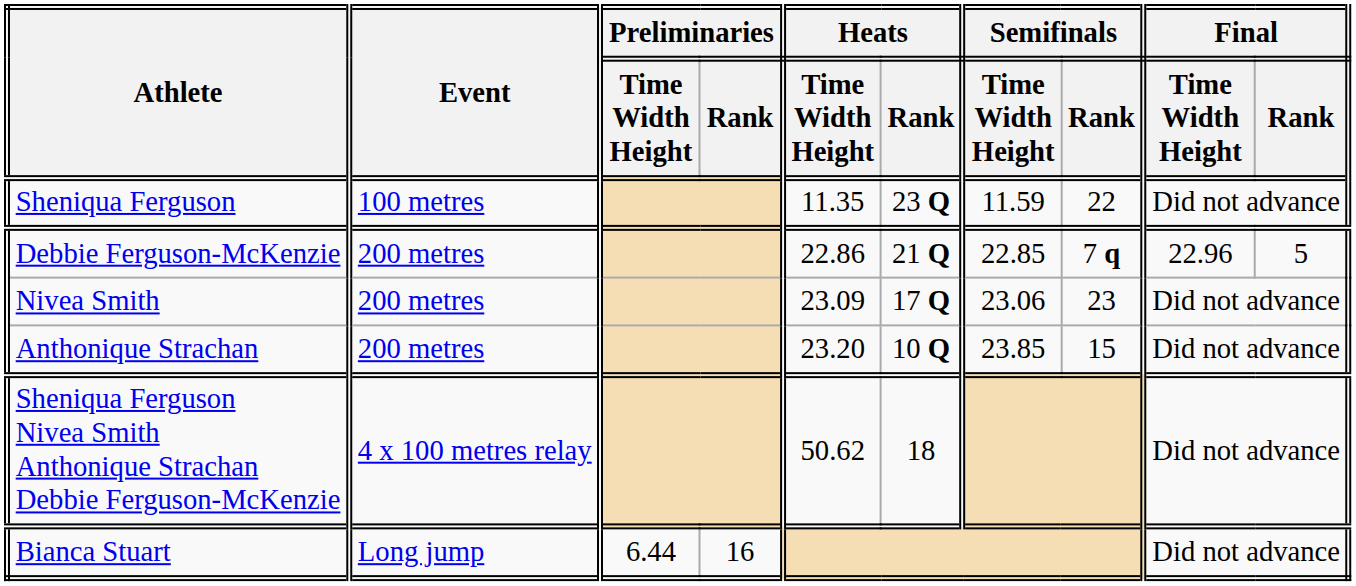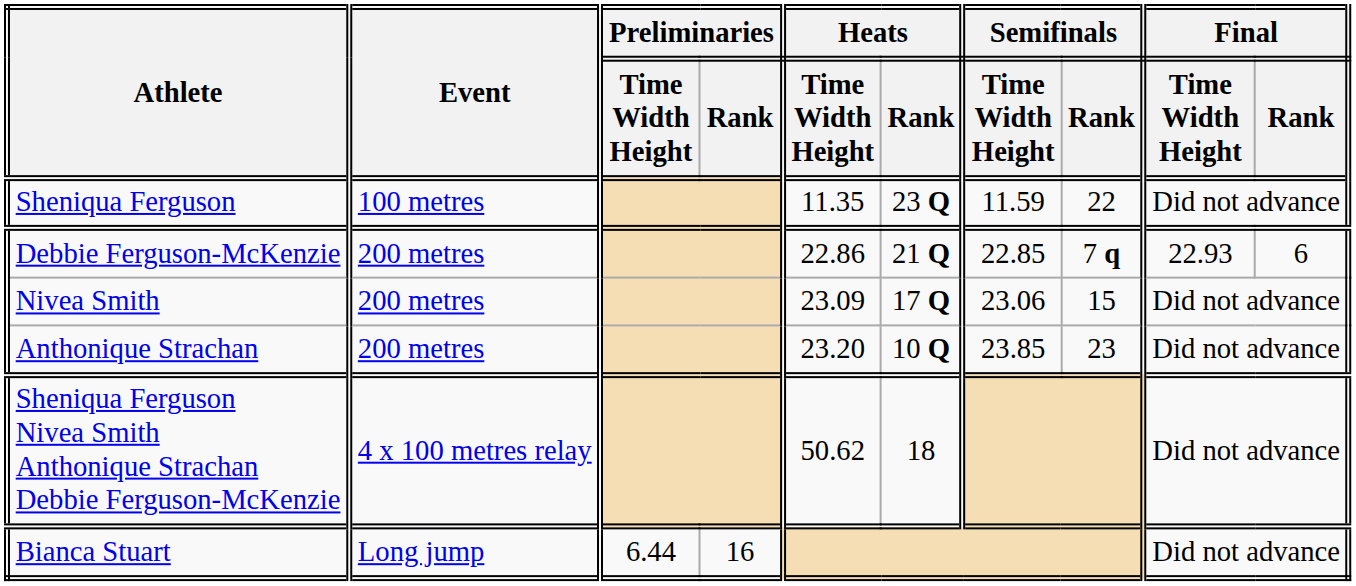Debbie Ferguson-McKenzie | Final / Time Width Height: 22.96 -> 22.93
Debbie Ferguson-McKenzie | Final / Rank: 5 -> 6
Nivea Smith | Semifinals / Rank: 23 -> 15
Anthonique Strachan | Semifinals / Rank: 15 -> 23
